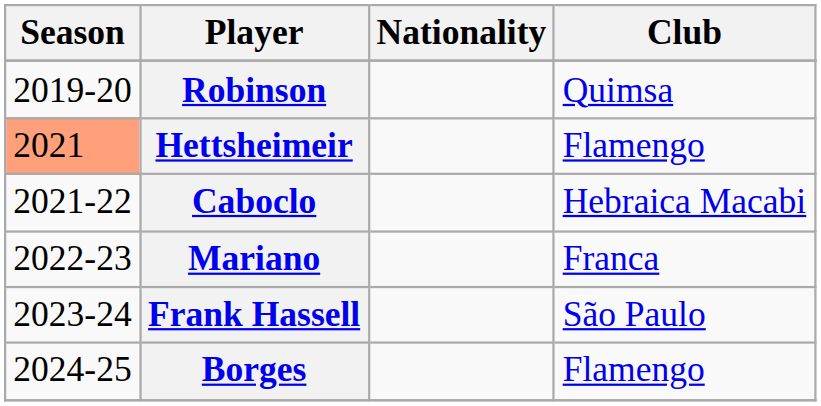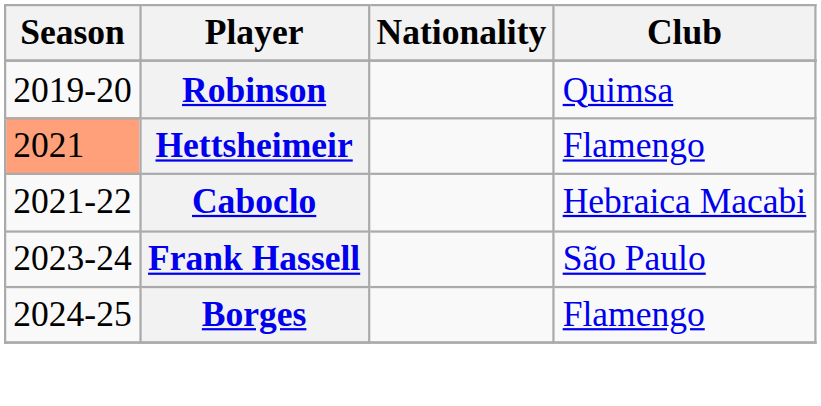- row: 2022-23 | Mariano | Franca
